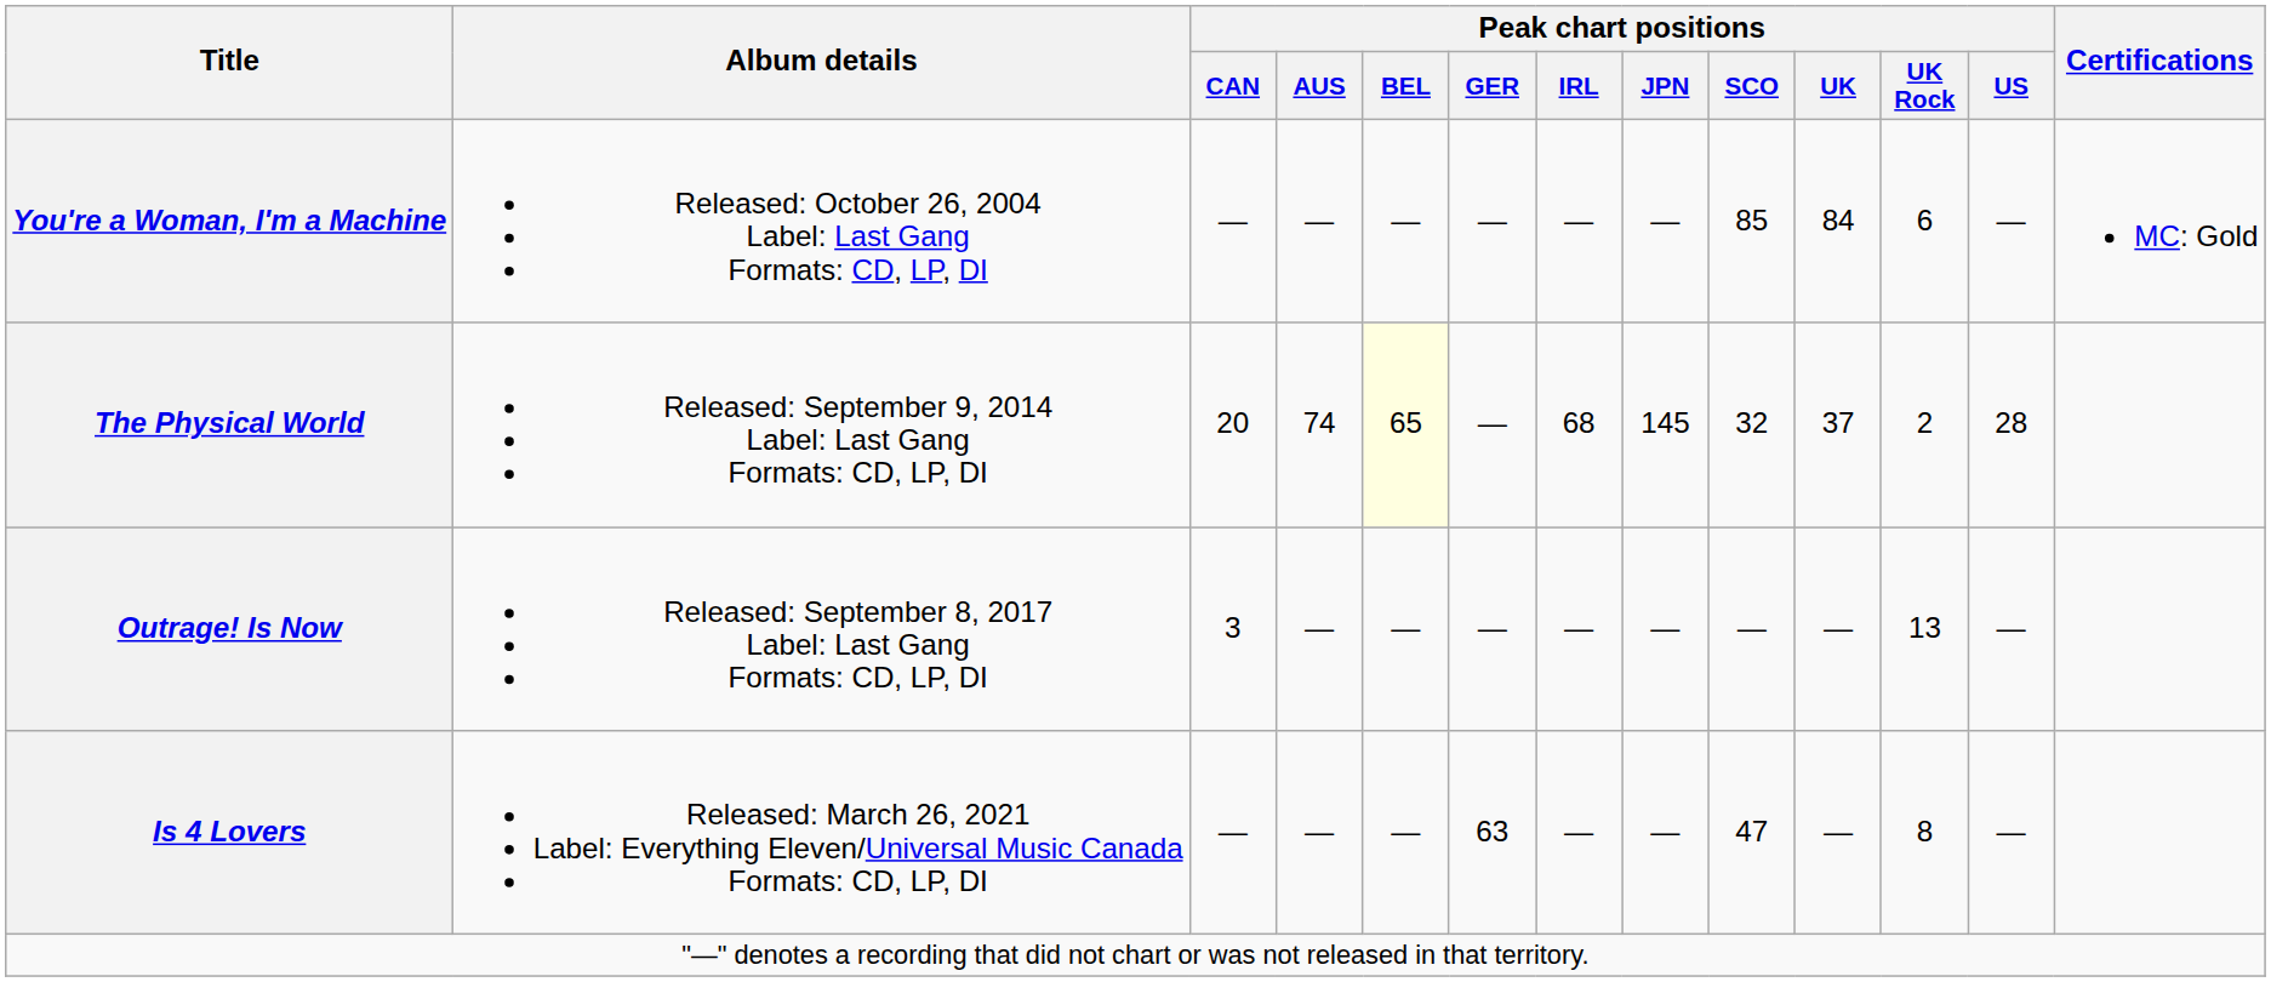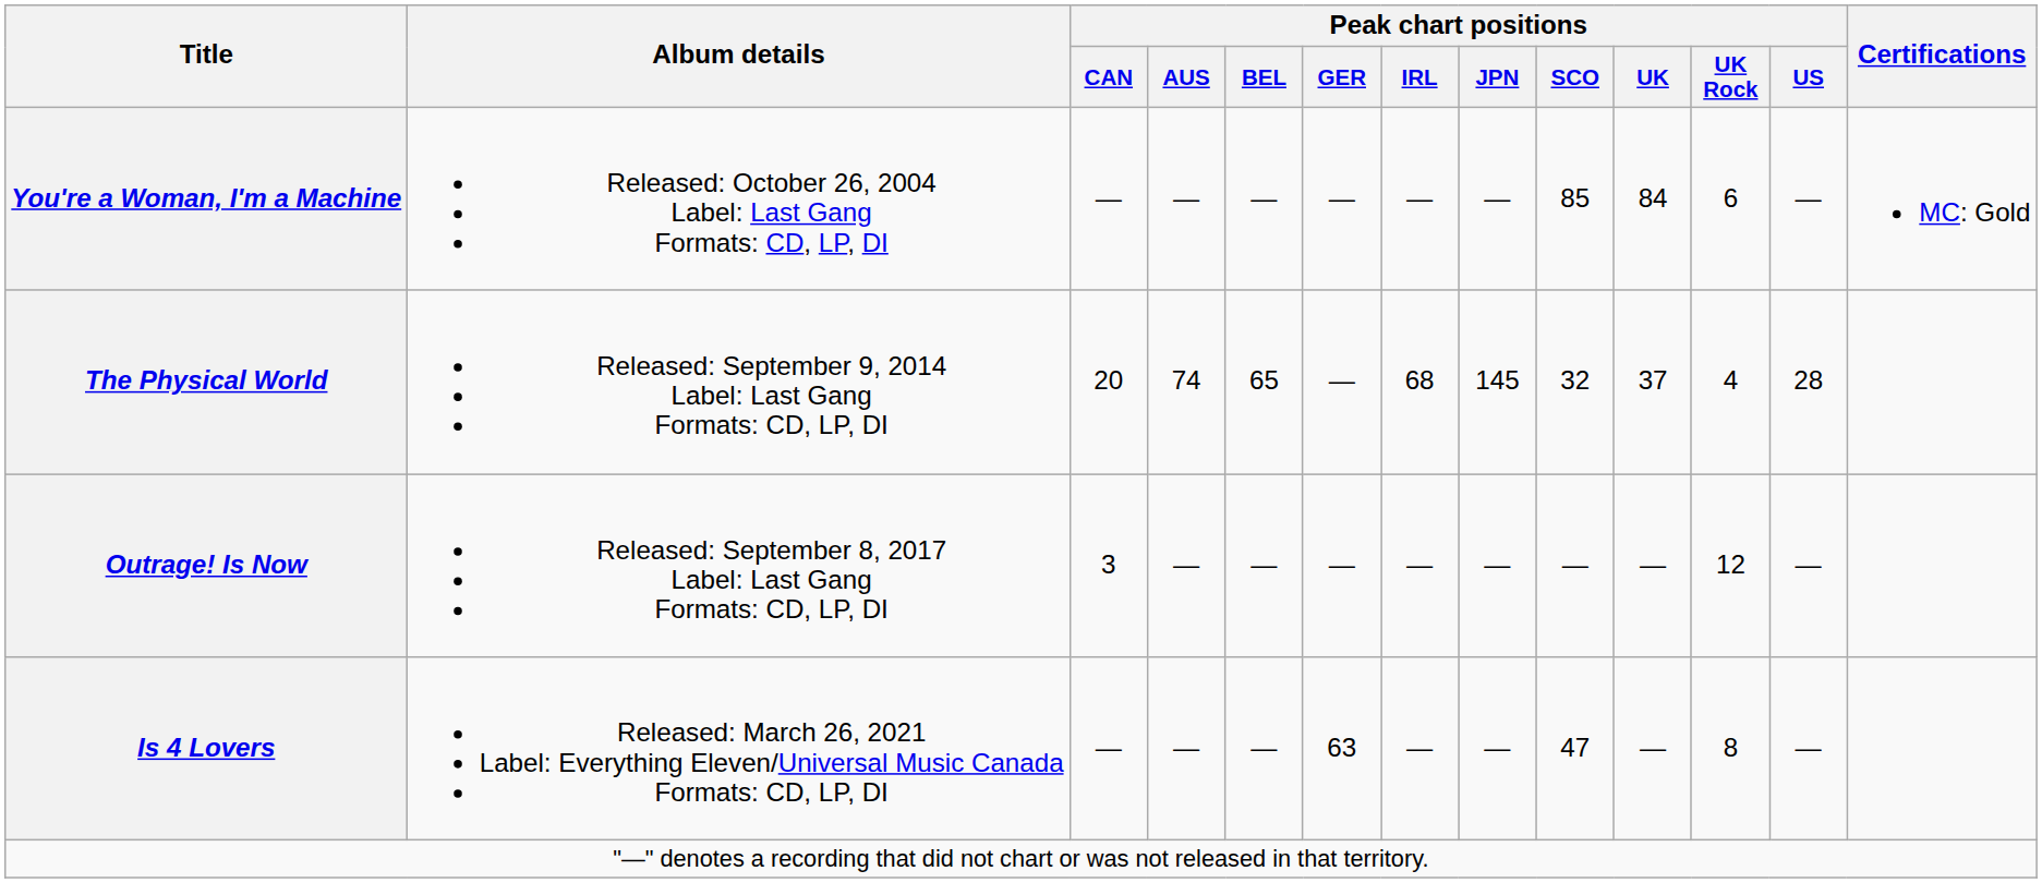The Physical World | Peak chart positions / BEL: lightyellow background -> no background
The Physical World | Peak chart positions / UK Rock: 2 -> 4
Outrage! Is Now | Peak chart positions / UK Rock: 13 -> 12
